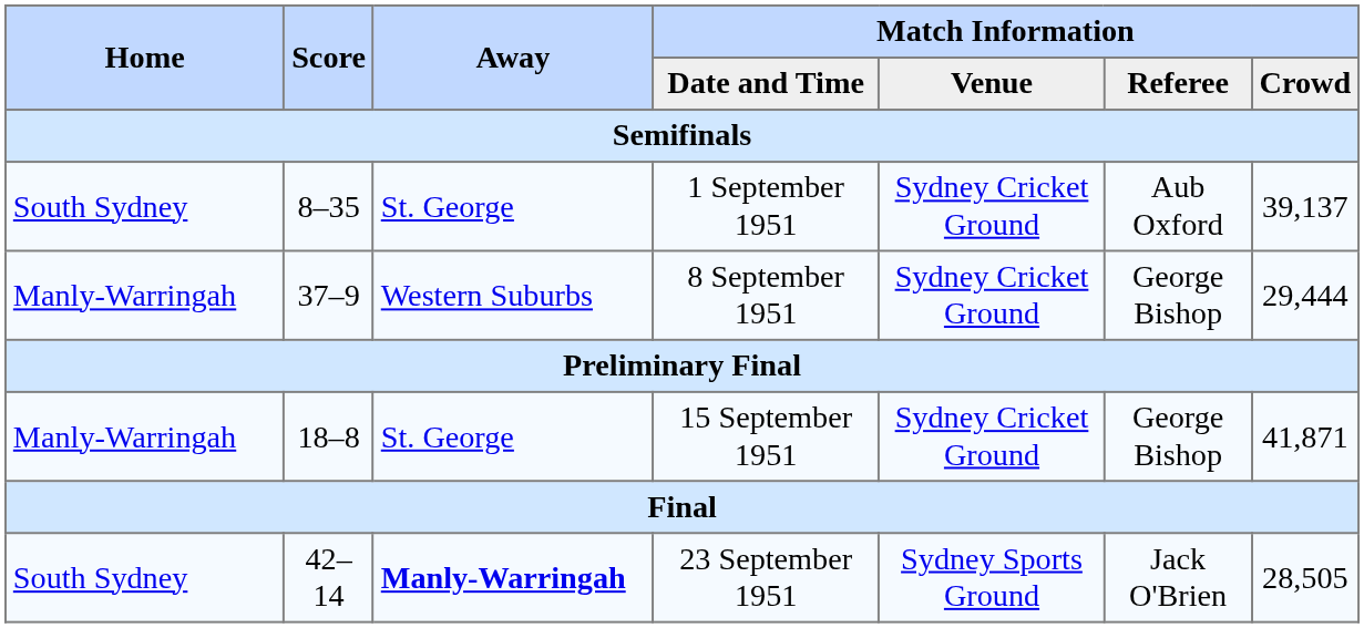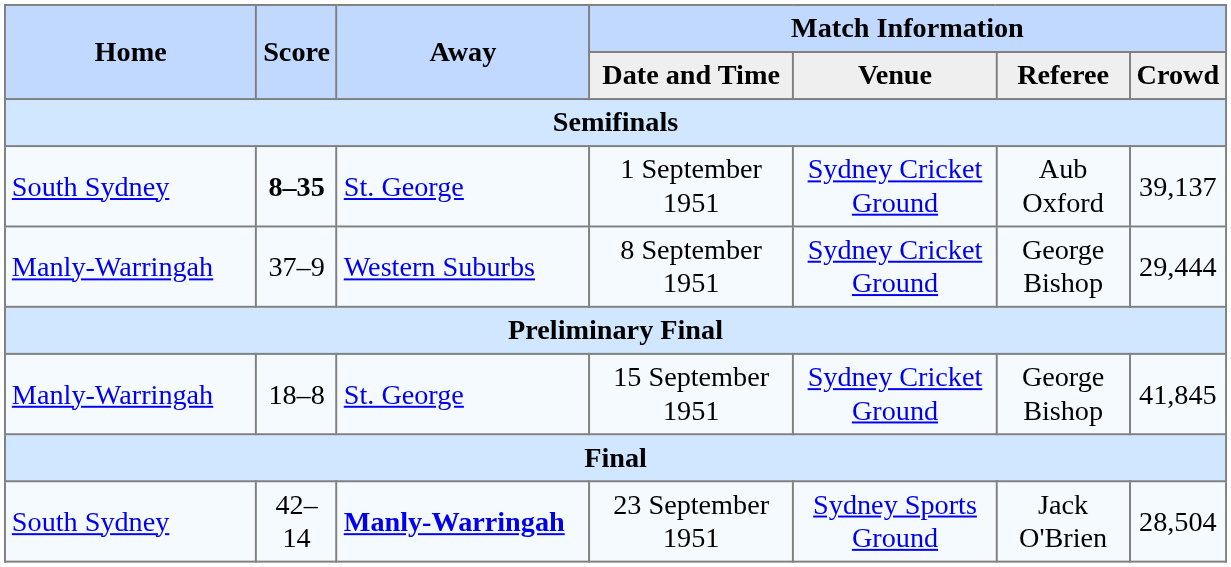1 September 1951 | Score: normal -> bold
15 September 1951 | Match Information / Crowd: 41,871 -> 41,845
23 September 1951 | Match Information / Crowd: 28,505 -> 28,504
